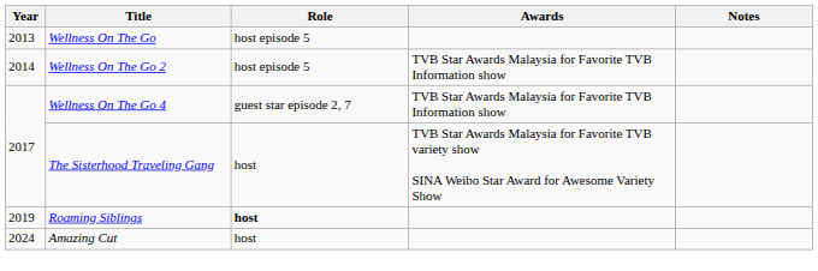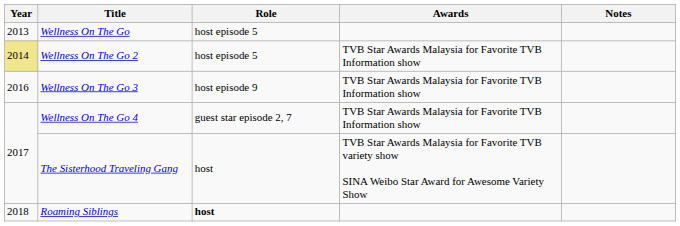Wellness On The Go 2 | Year: no background -> khaki background
+ row: 2016 | Wellness On The Go 3 | host episode 9 | TVB Star Awards Malaysia for Favorite TVB Information show
Roaming Siblings | Year: 2019 -> 2018
- row: 2024 | Amazing Cut | host
